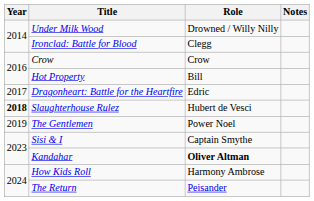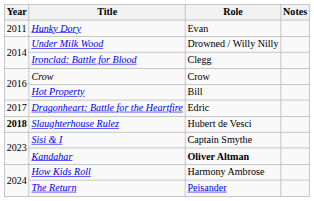+ row: 2011 | Hunky Dory | Evan
- row: 2019 | The Gentlemen | Power Noel
